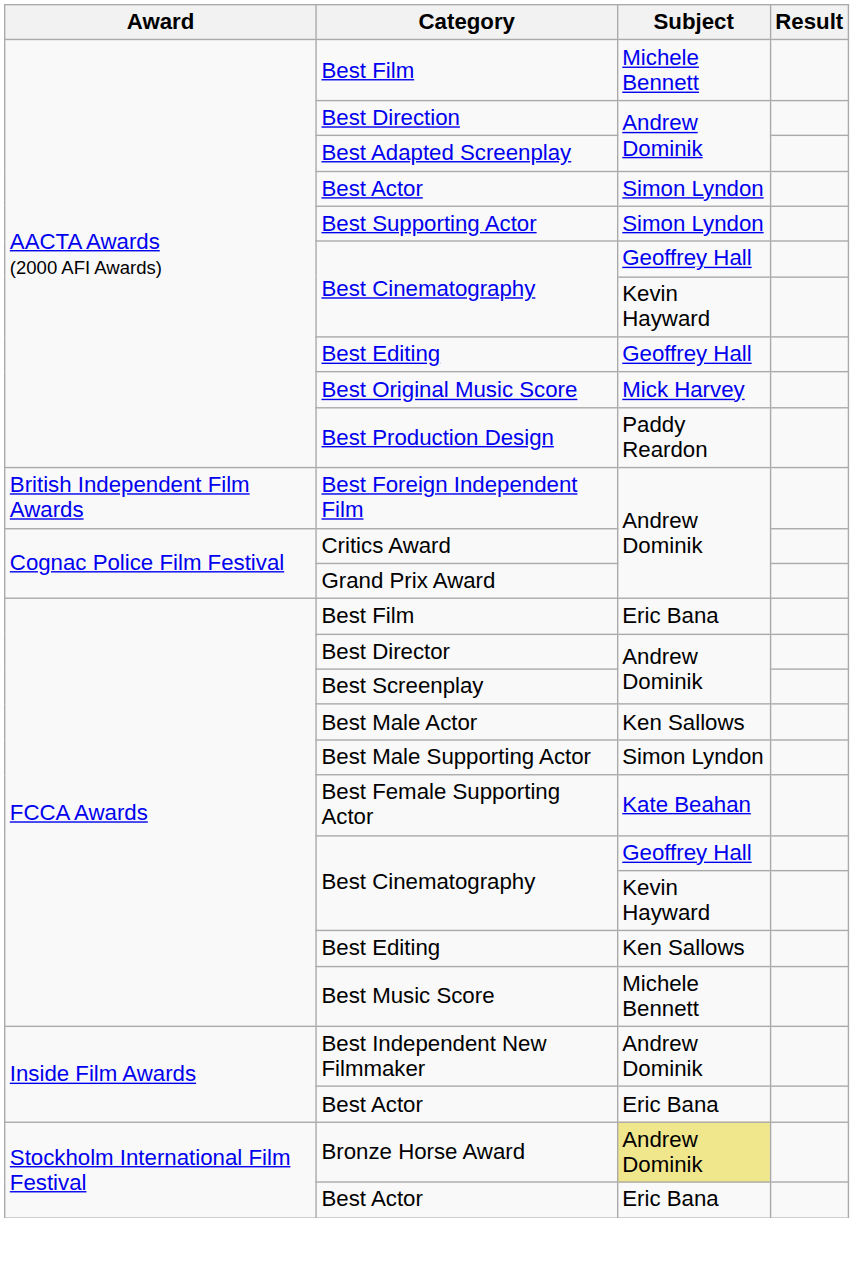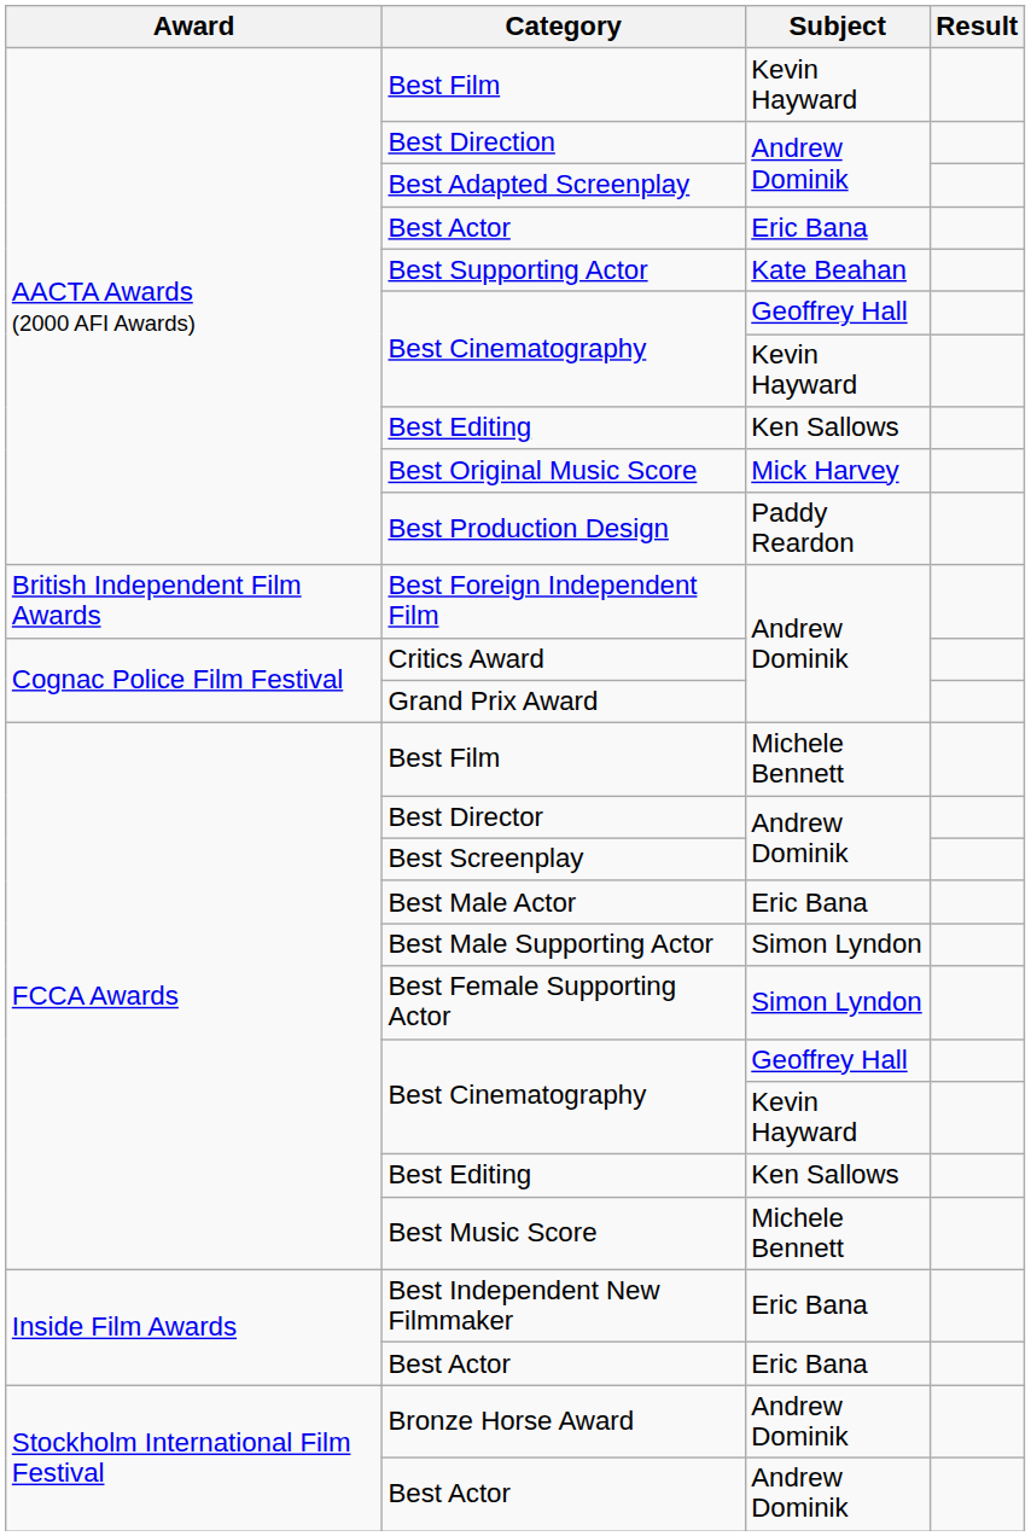AACTA Awards (2000 AFI Awards) / Best Film | Subject: Michele Bennett -> Kevin Hayward
AACTA Awards (2000 AFI Awards) / Best Actor | Subject: Simon Lyndon -> Eric Bana
Best Supporting Actor | Subject: Simon Lyndon -> Kate Beahan
AACTA Awards (2000 AFI Awards) / Best Editing | Subject: Geoffrey Hall -> Ken Sallows
FCCA Awards / Best Film | Subject: Eric Bana -> Michele Bennett
Best Male Actor | Subject: Ken Sallows -> Eric Bana
Best Female Supporting Actor | Subject: Kate Beahan -> Simon Lyndon
Best Independent New Filmmaker | Subject: Andrew Dominik -> Eric Bana
Bronze Horse Award | Subject: khaki background -> no background
Stockholm International Film Festival / Best Actor | Subject: Eric Bana -> Andrew Dominik
